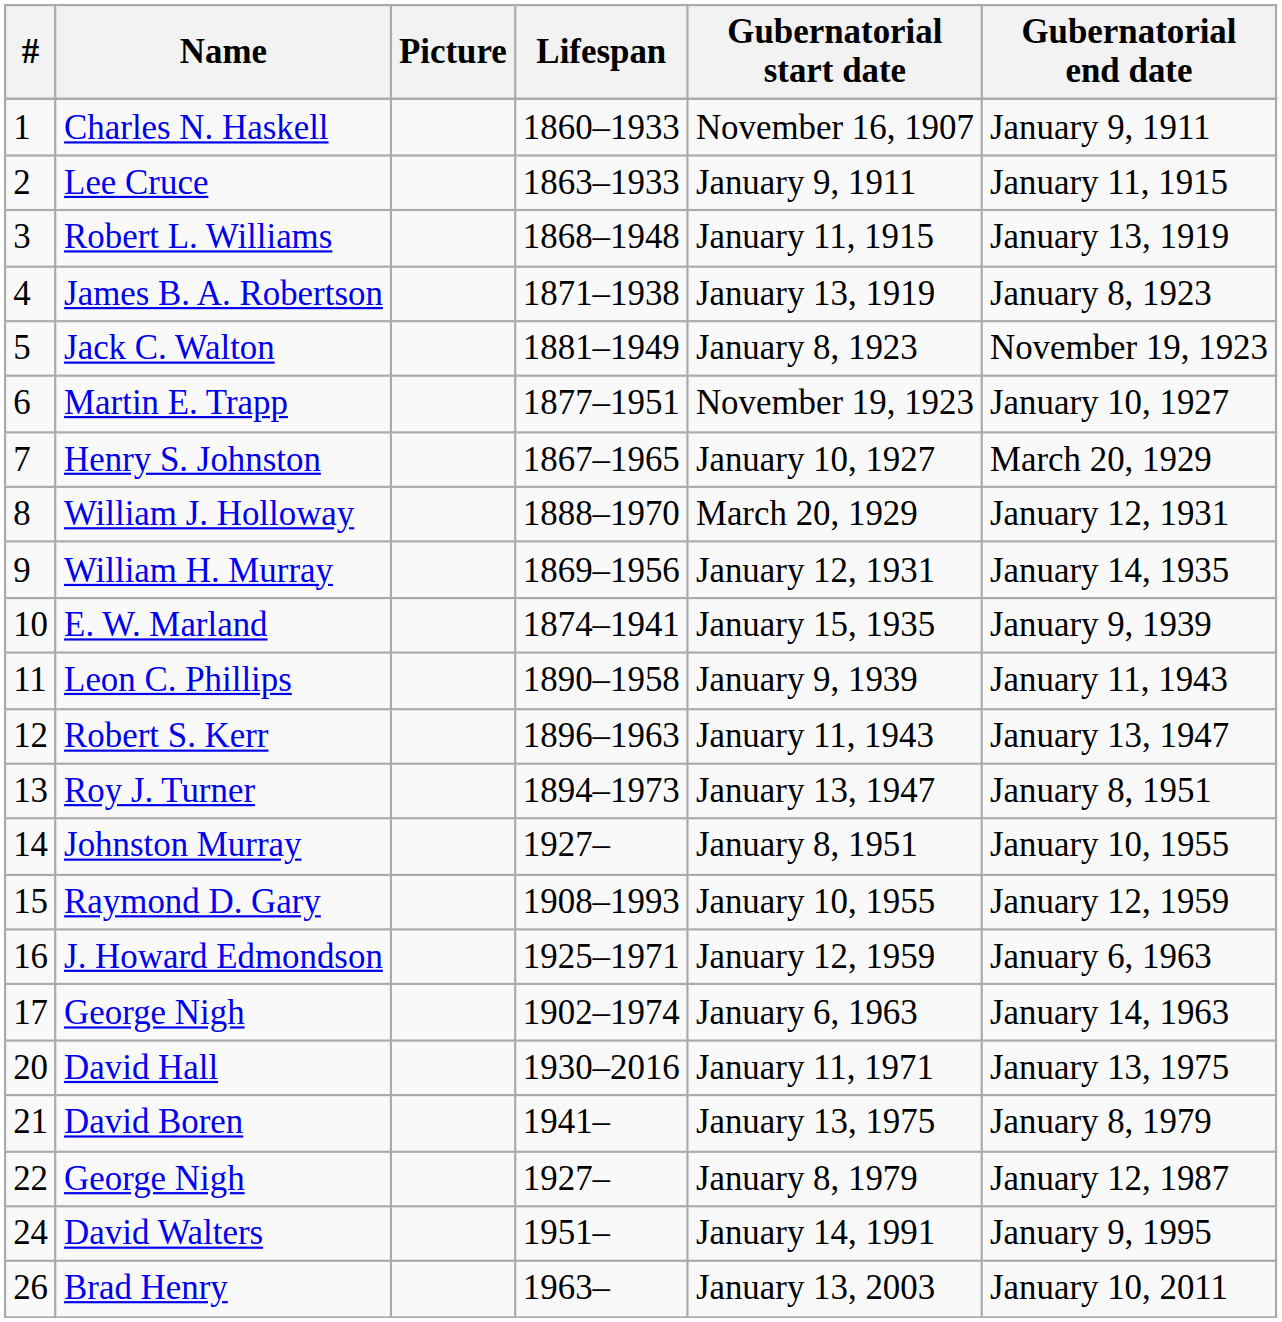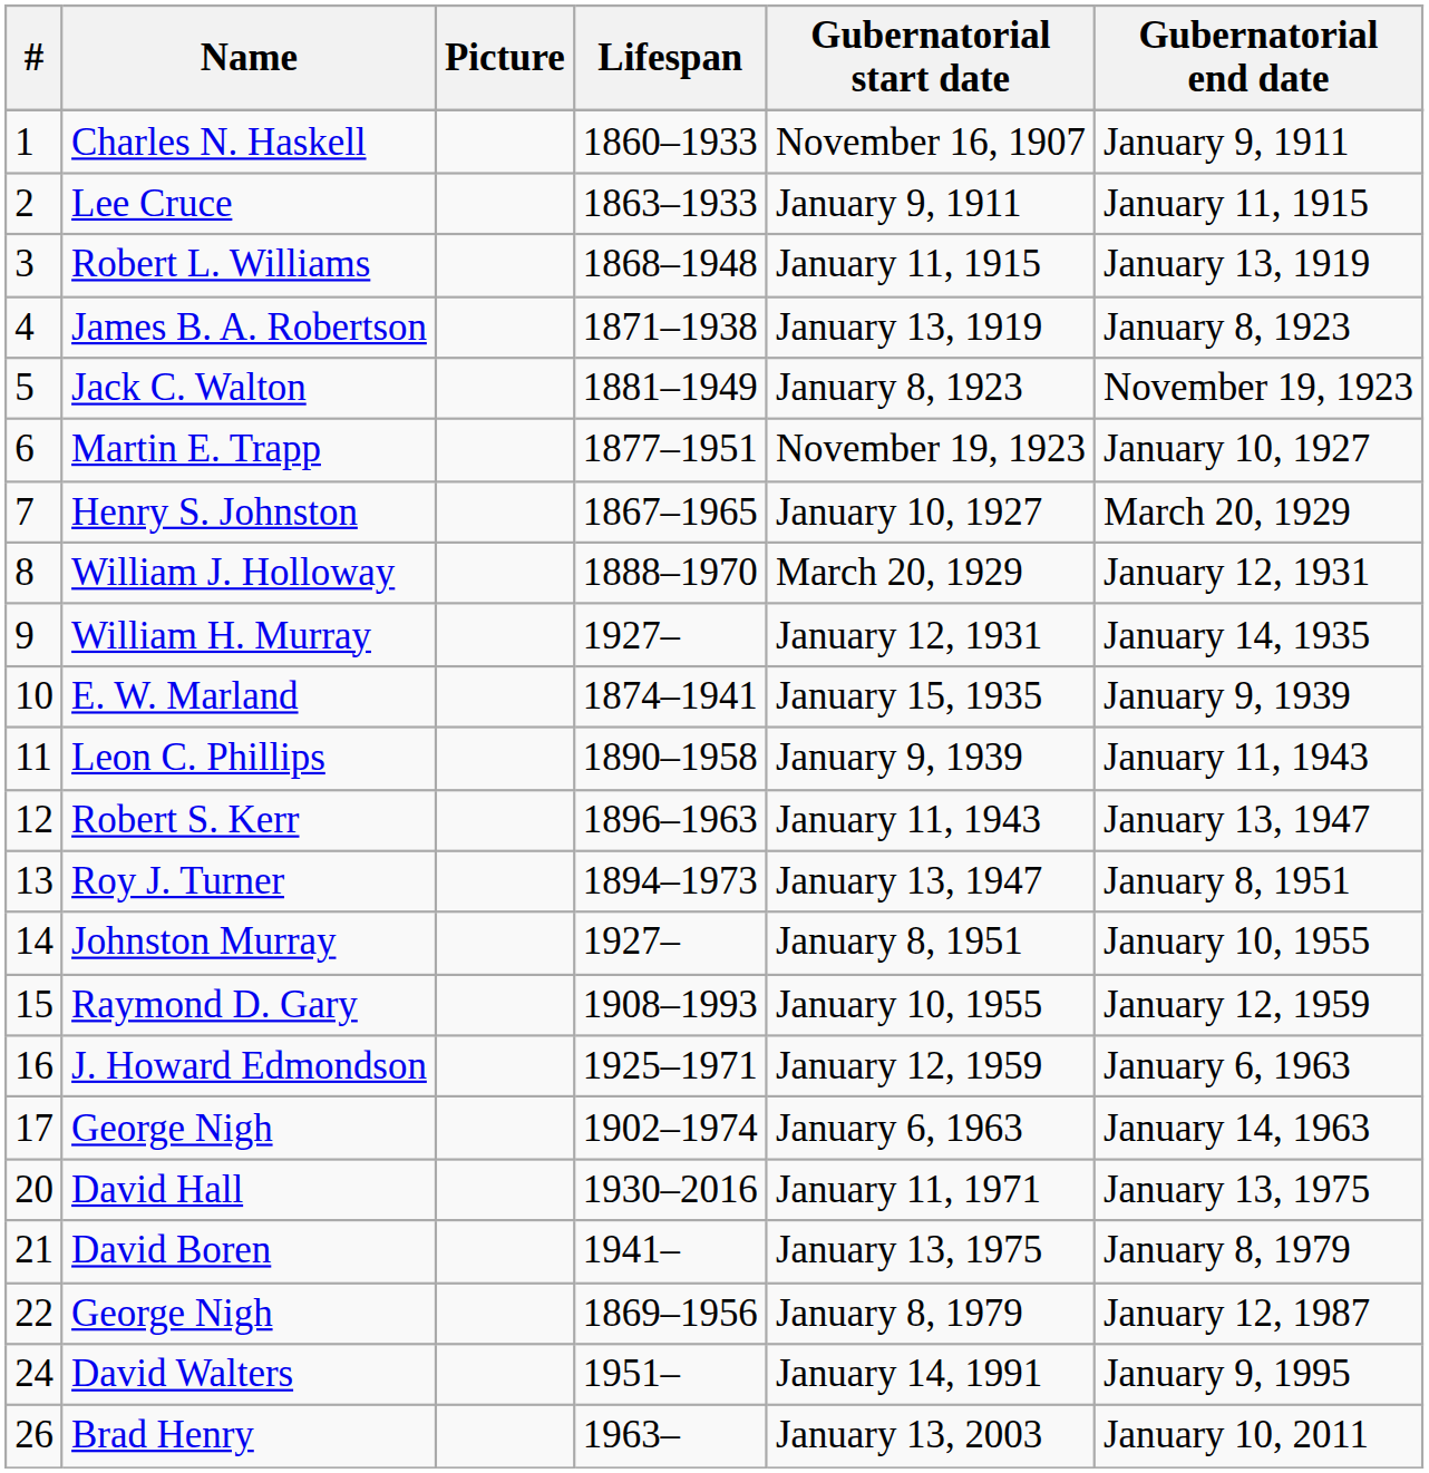William H. Murray | Lifespan: 1869–1956 -> 1927–
22 / George Nigh | Lifespan: 1927– -> 1869–1956
